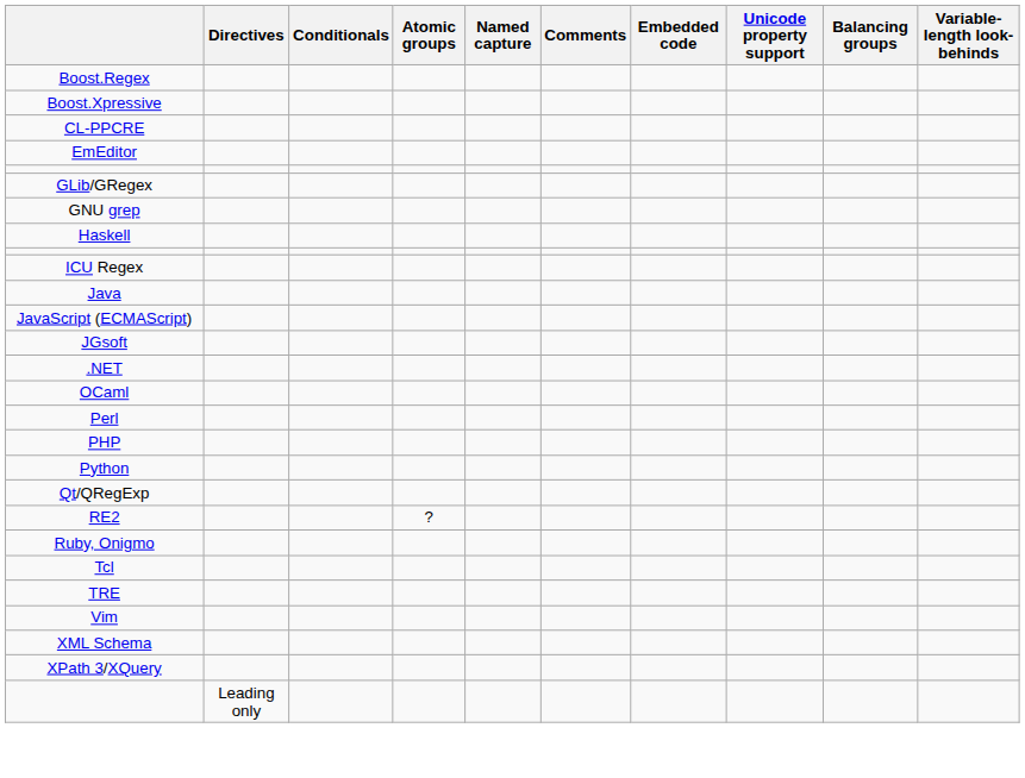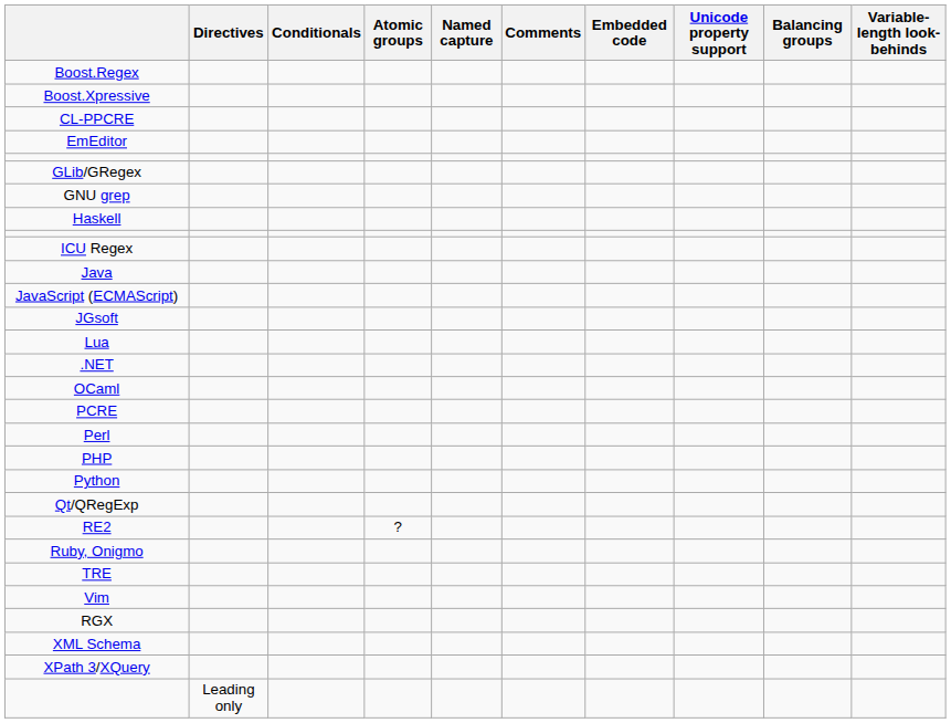+ row: Lua
+ row: PCRE
- row: Tcl
+ row: RGX
